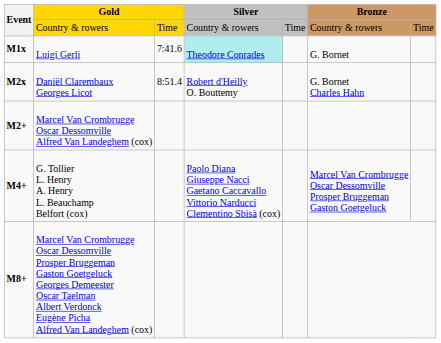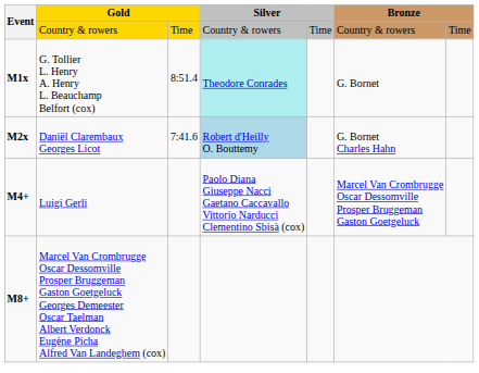M1x | column 2: Luigi Gerli -> G. Tollier L. Henry A. Henry L. Beauchamp Belfort (cox)
M1x | column 3: 7:41.6 -> 8:51.4
M2x | column 3: 8:51.4 -> 7:41.6
M2x | column 4: no background -> lightblue background
- row: M2+ | Marcel Van Crombrugge Oscar Dessomville Alfred Van Landeghem (cox)
M4+ | column 2: G. Tollier L. Henry A. Henry L. Beauchamp Belfort (cox) -> Luigi Gerli
